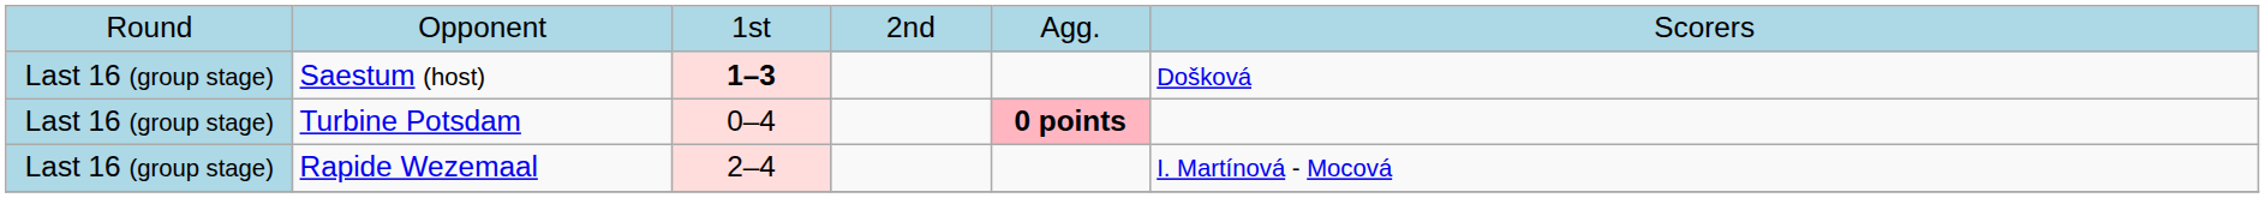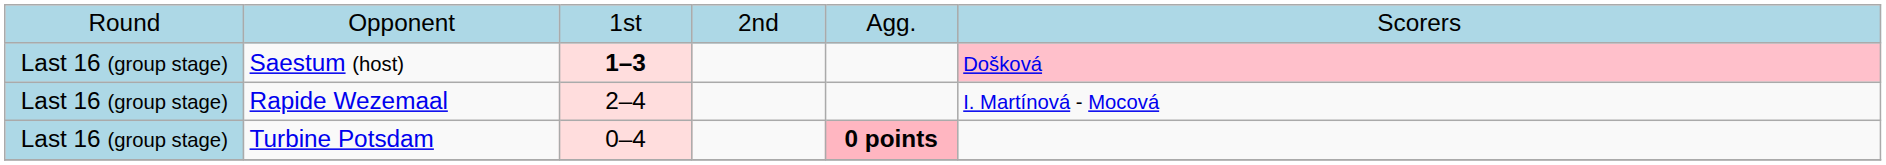Saestum (host) | column 6: no background -> pink background
rows swapped: Rapide Wezemaal <-> Turbine Potsdam
